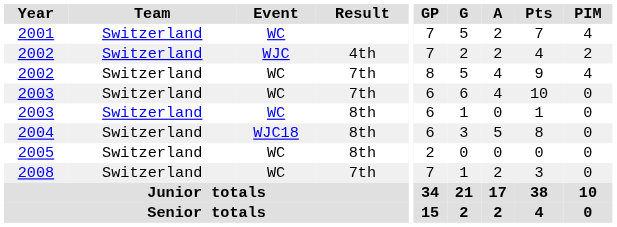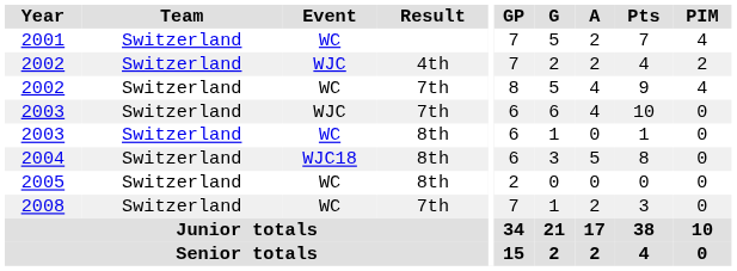2003 / 7th | Event: WC -> WJC
